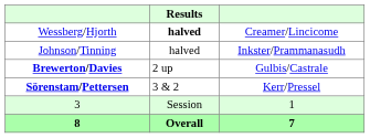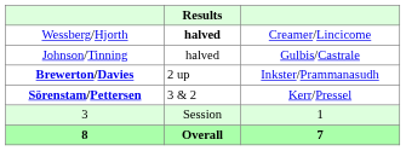Johnson/Tinning | column 3: Inkster/Prammanasudh -> Gulbis/Castrale
Brewerton/Davies | column 3: Gulbis/Castrale -> Inkster/Prammanasudh
